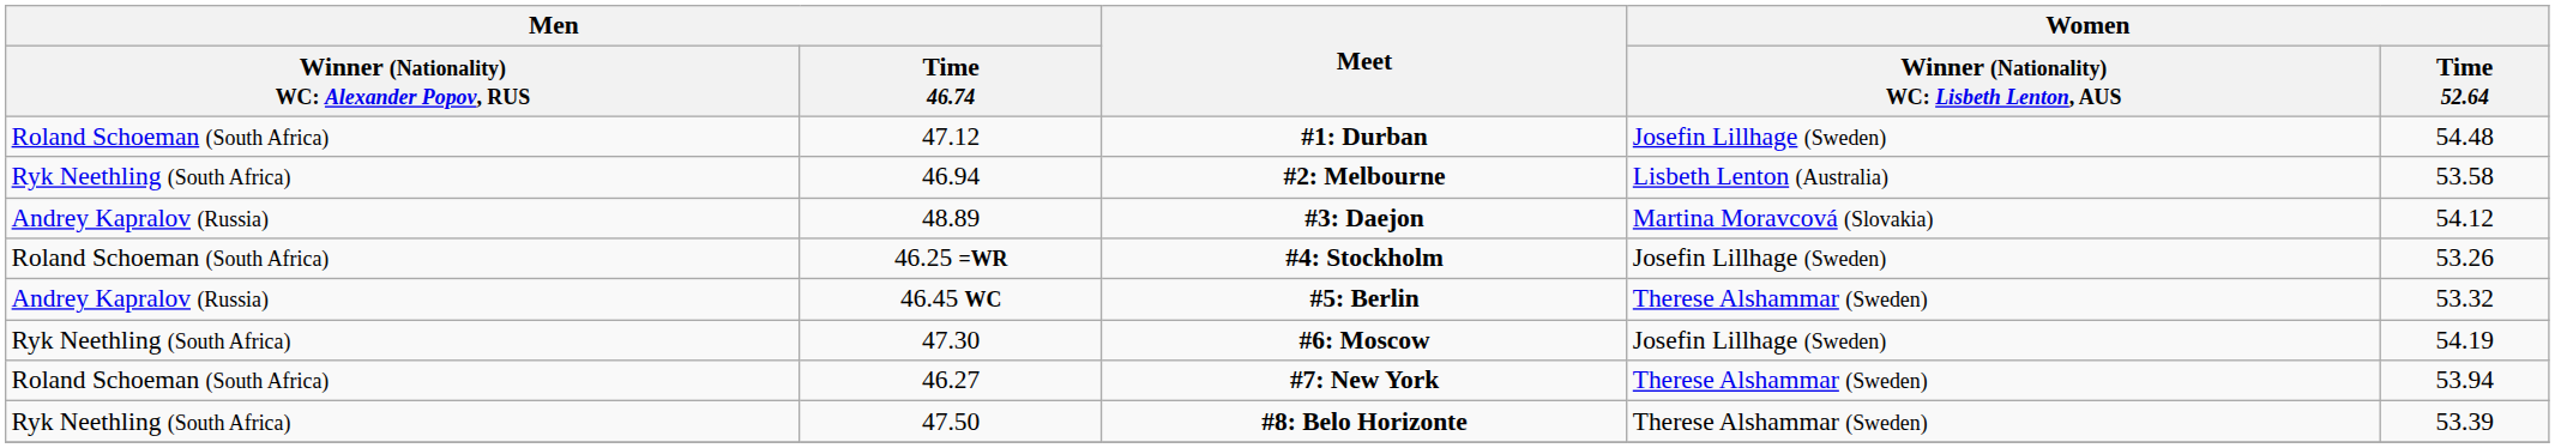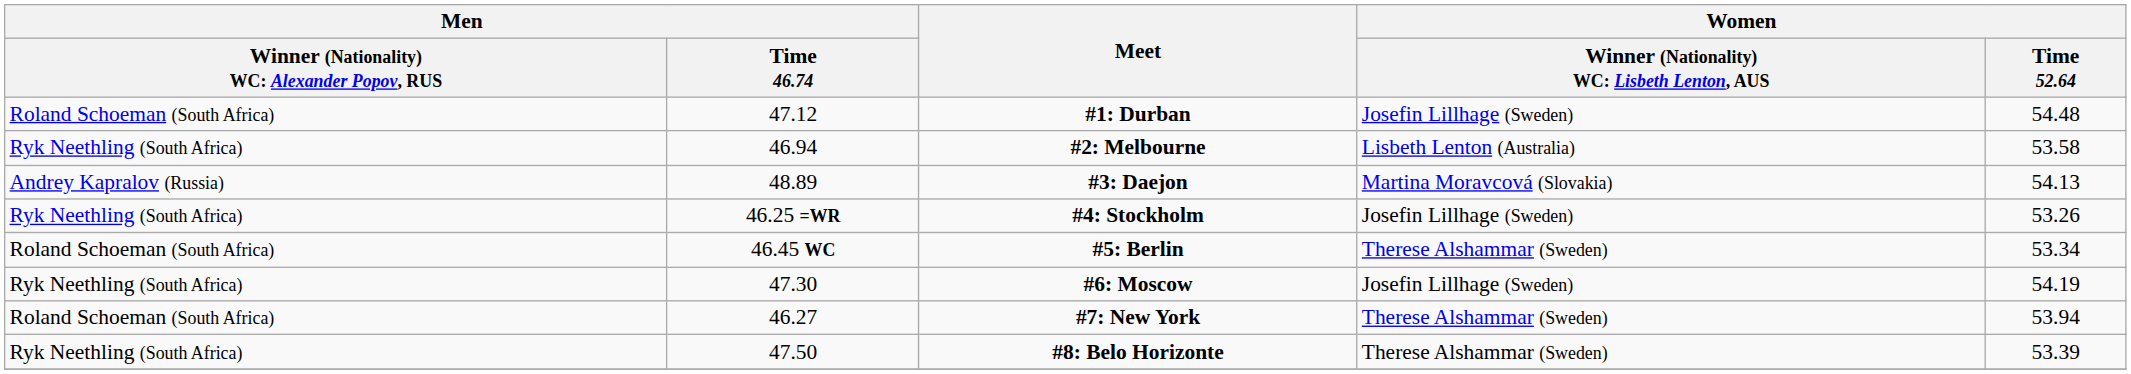#3: Daejon | Women / Time 52.64: 54.12 -> 54.13
#4: Stockholm | column 1: Roland Schoeman (South Africa) -> Ryk Neethling (South Africa)
#5: Berlin | column 1: Andrey Kapralov (Russia) -> Roland Schoeman (South Africa)
#5: Berlin | Women / Time 52.64: 53.32 -> 53.34
